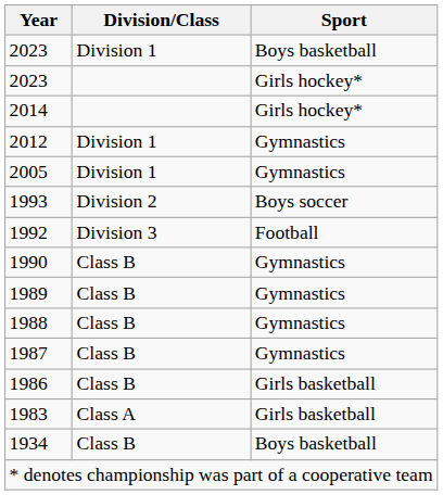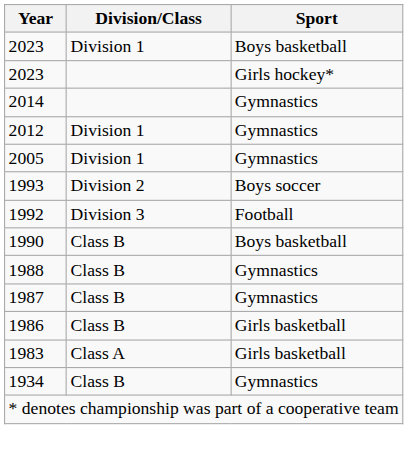2014 | Sport: Girls hockey* -> Gymnastics
1990 | Sport: Gymnastics -> Boys basketball
- row: 1989 | Class B | Gymnastics
1934 | Sport: Boys basketball -> Gymnastics
